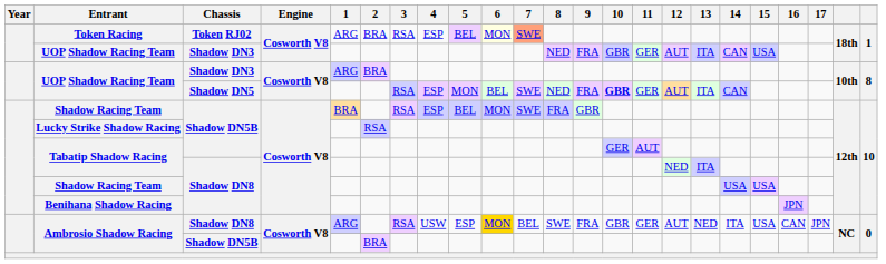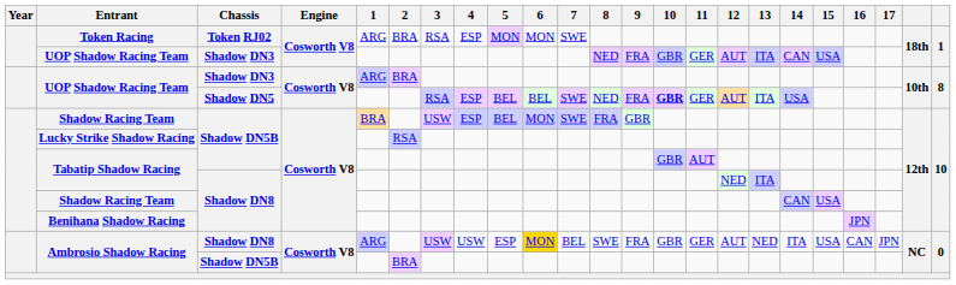Token Racing | 5: BEL -> MON
Token Racing | 6: lightyellow background -> no background
Token Racing | 7: lightsalmon background -> no background
UOP Shadow Racing Team / Shadow DN5 | 5: MON -> BEL
UOP Shadow Racing Team / Shadow DN5 | 14: CAN -> USA
Shadow Racing Team / Shadow DN5B | 3: RSA -> USW
Tabatip Shadow Racing / Shadow DN5B | 10: GER -> GBR
Shadow Racing Team / Shadow DN8 | 14: USA -> CAN
Ambrosio Shadow Racing / Shadow DN8 | 3: RSA -> USW
